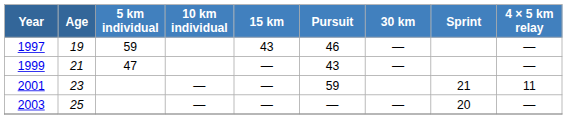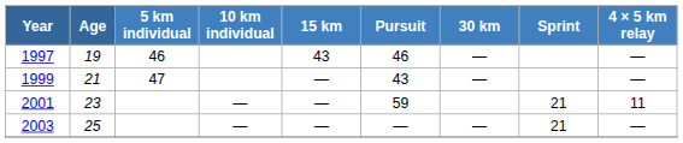1997 | 5 km individual: 59 -> 46
2003 | Sprint: 20 -> 21
